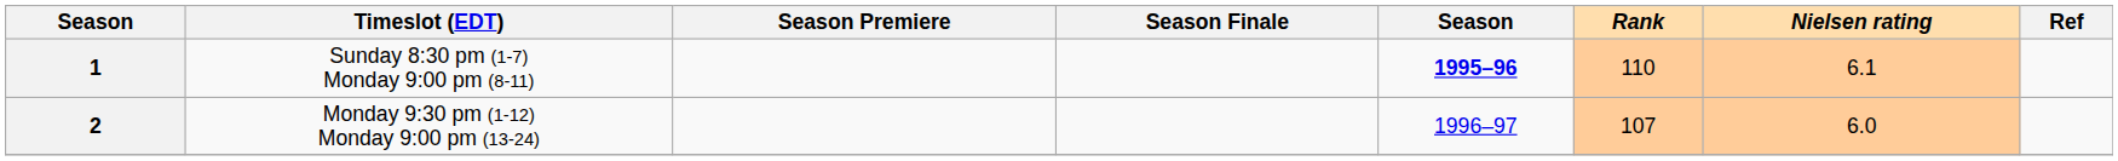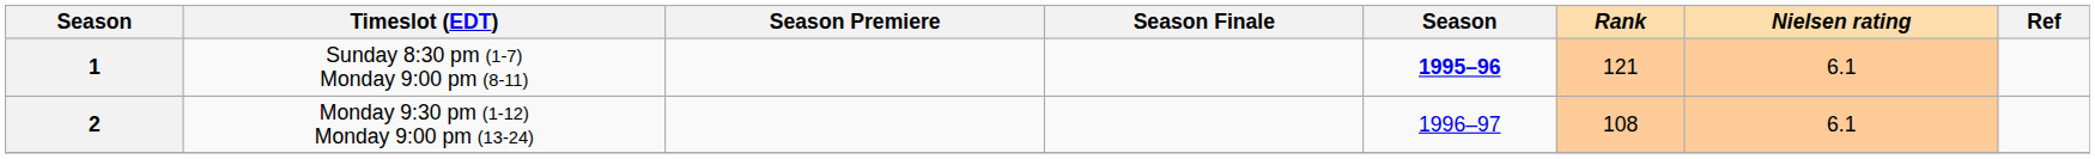1 | Rank: 110 -> 121
2 | Rank: 107 -> 108
2 | Nielsen rating: 6.0 -> 6.1
